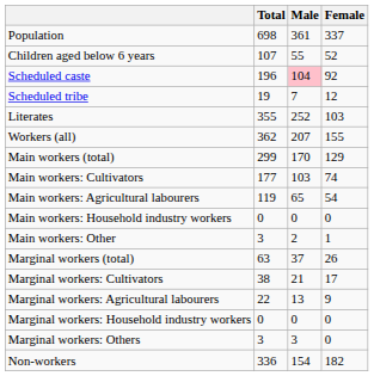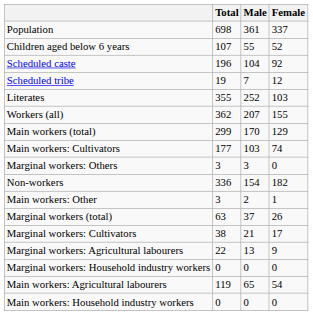Scheduled caste | Male: pink background -> no background
rows swapped: Main workers: Agricultural labourers <-> Marginal workers: Others
rows swapped: Main workers: Household industry workers <-> Non-workers
